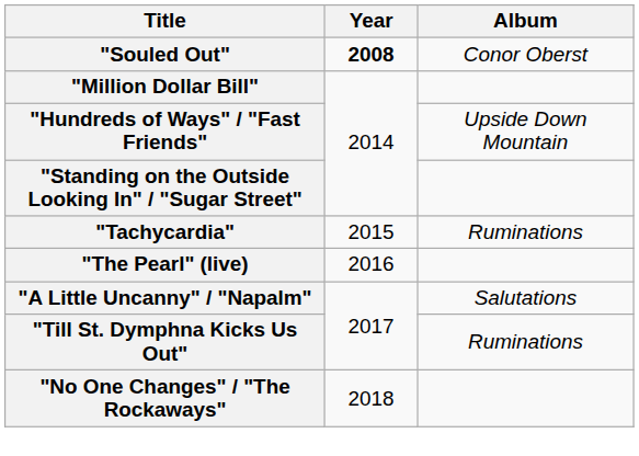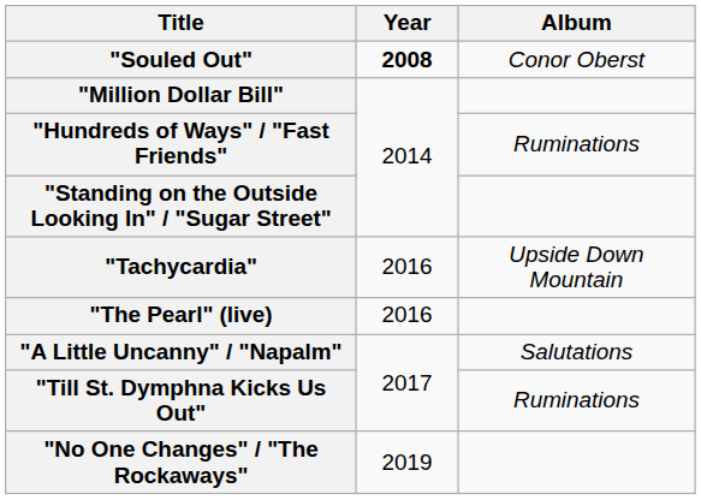"Hundreds of Ways" / "Fast Friends" | Album: Upside Down Mountain -> Ruminations
"Tachycardia" | Year: 2015 -> 2016
"Tachycardia" | Album: Ruminations -> Upside Down Mountain
"No One Changes" / "The Rockaways" | Year: 2018 -> 2019
